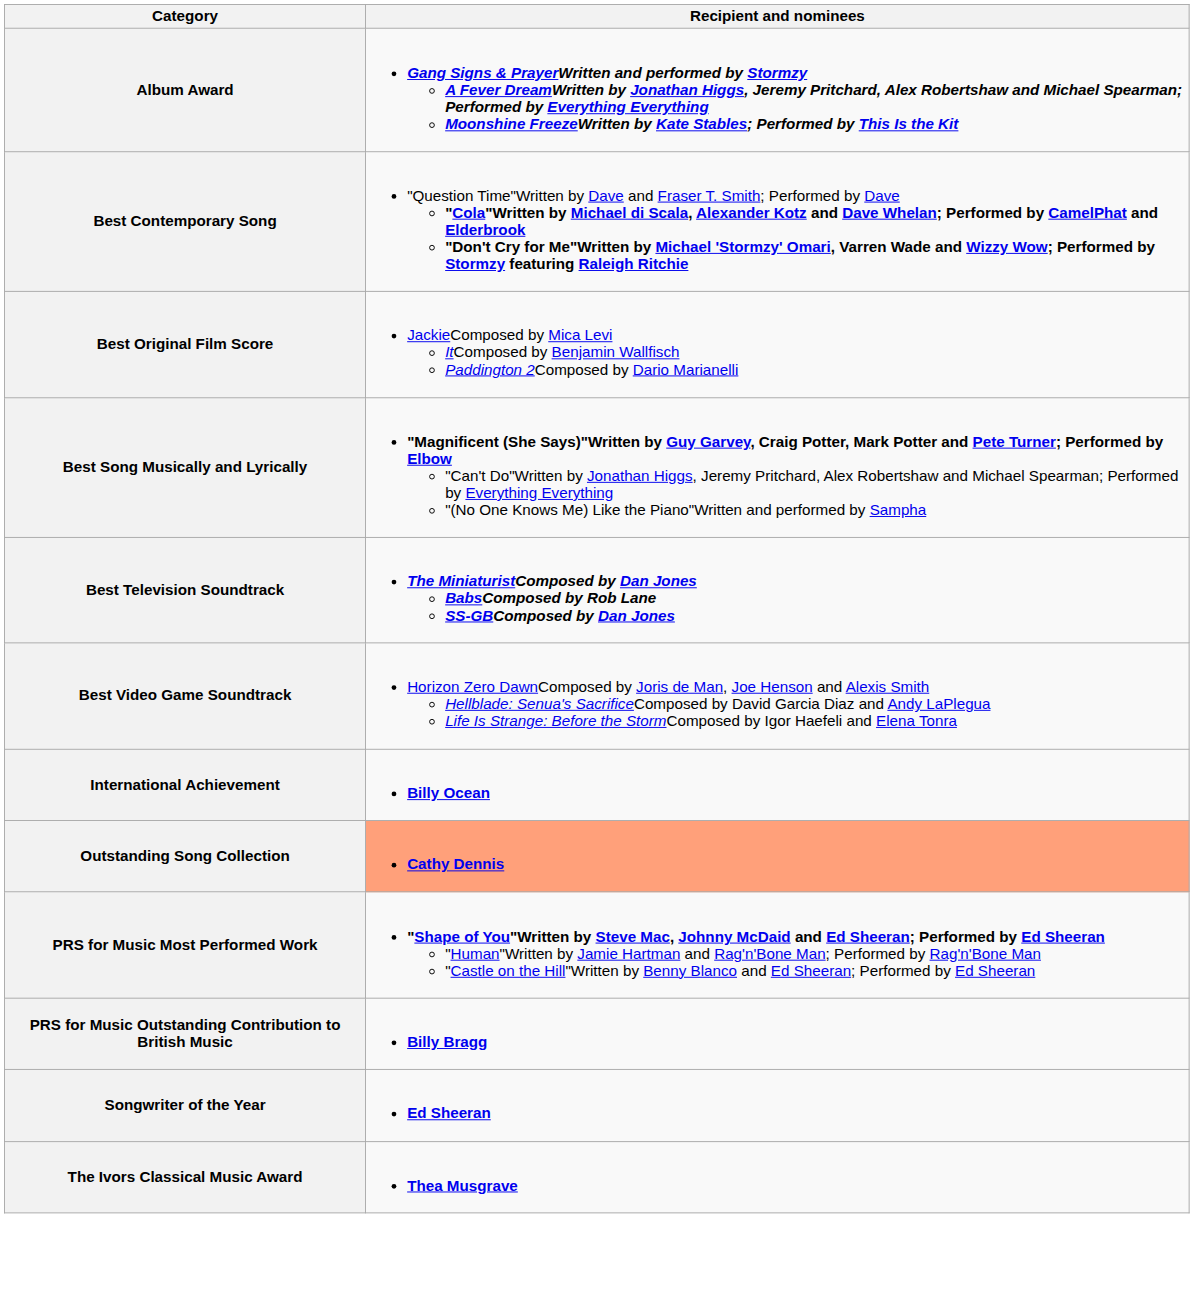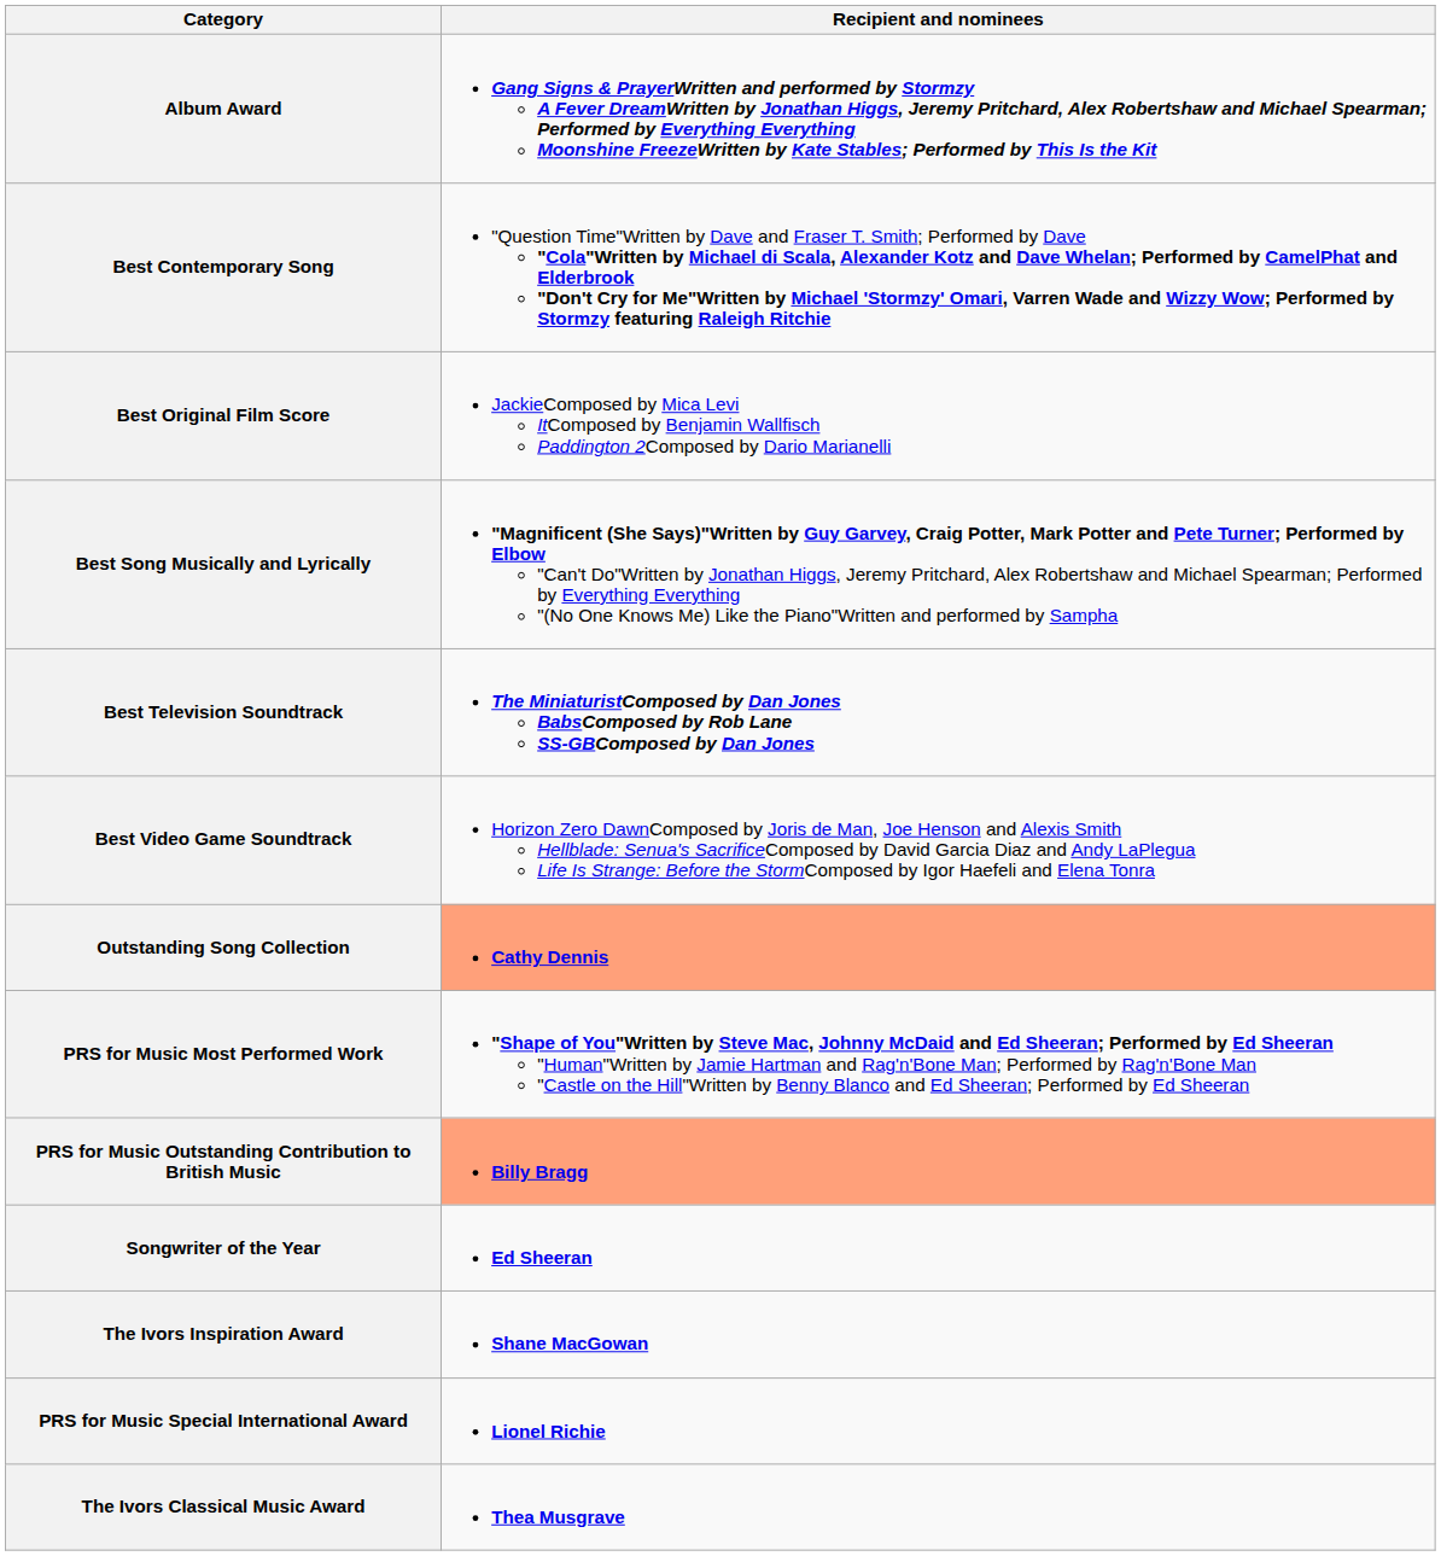- row: International Achievement | Billy Ocean
PRS for Music Outstanding Contribution to British Music | Recipient and nominees: no background -> lightsalmon background
+ row: The Ivors Inspiration Award | Shane MacGowan
+ row: PRS for Music Special International Award | Lionel Richie
